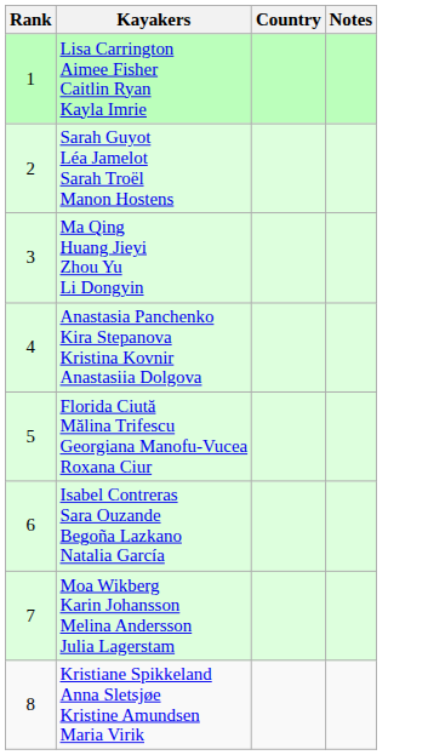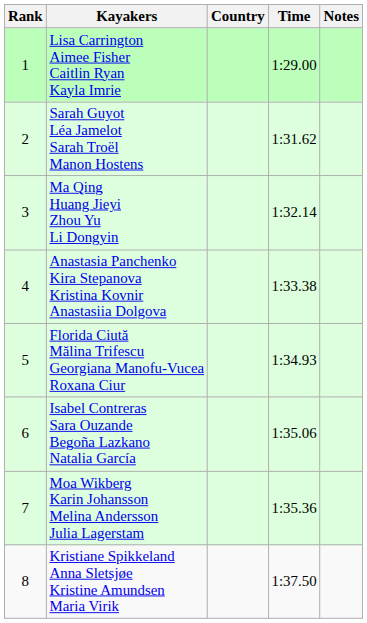+ column: Time | 1:29.00 | 1:31.62 | 1:32.14 | 1:33.38 | 1:34.93 | 1:35.06 | 1:35.36 | 1:37.50
